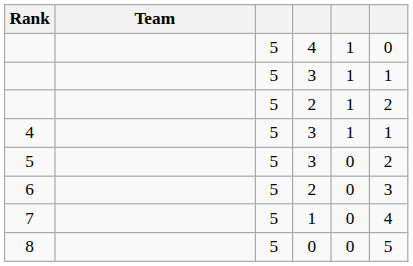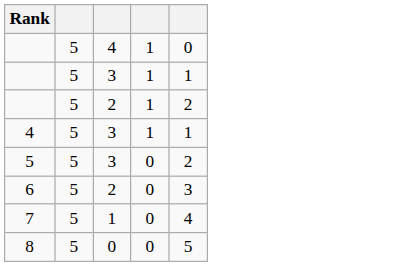- column: Team
